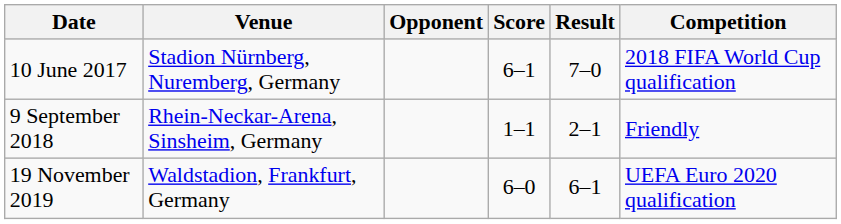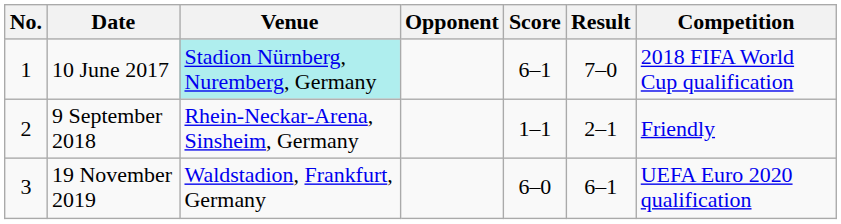+ column: No. | 1 | 2 | 3
10 June 2017 | Venue: no background -> paleturquoise background
